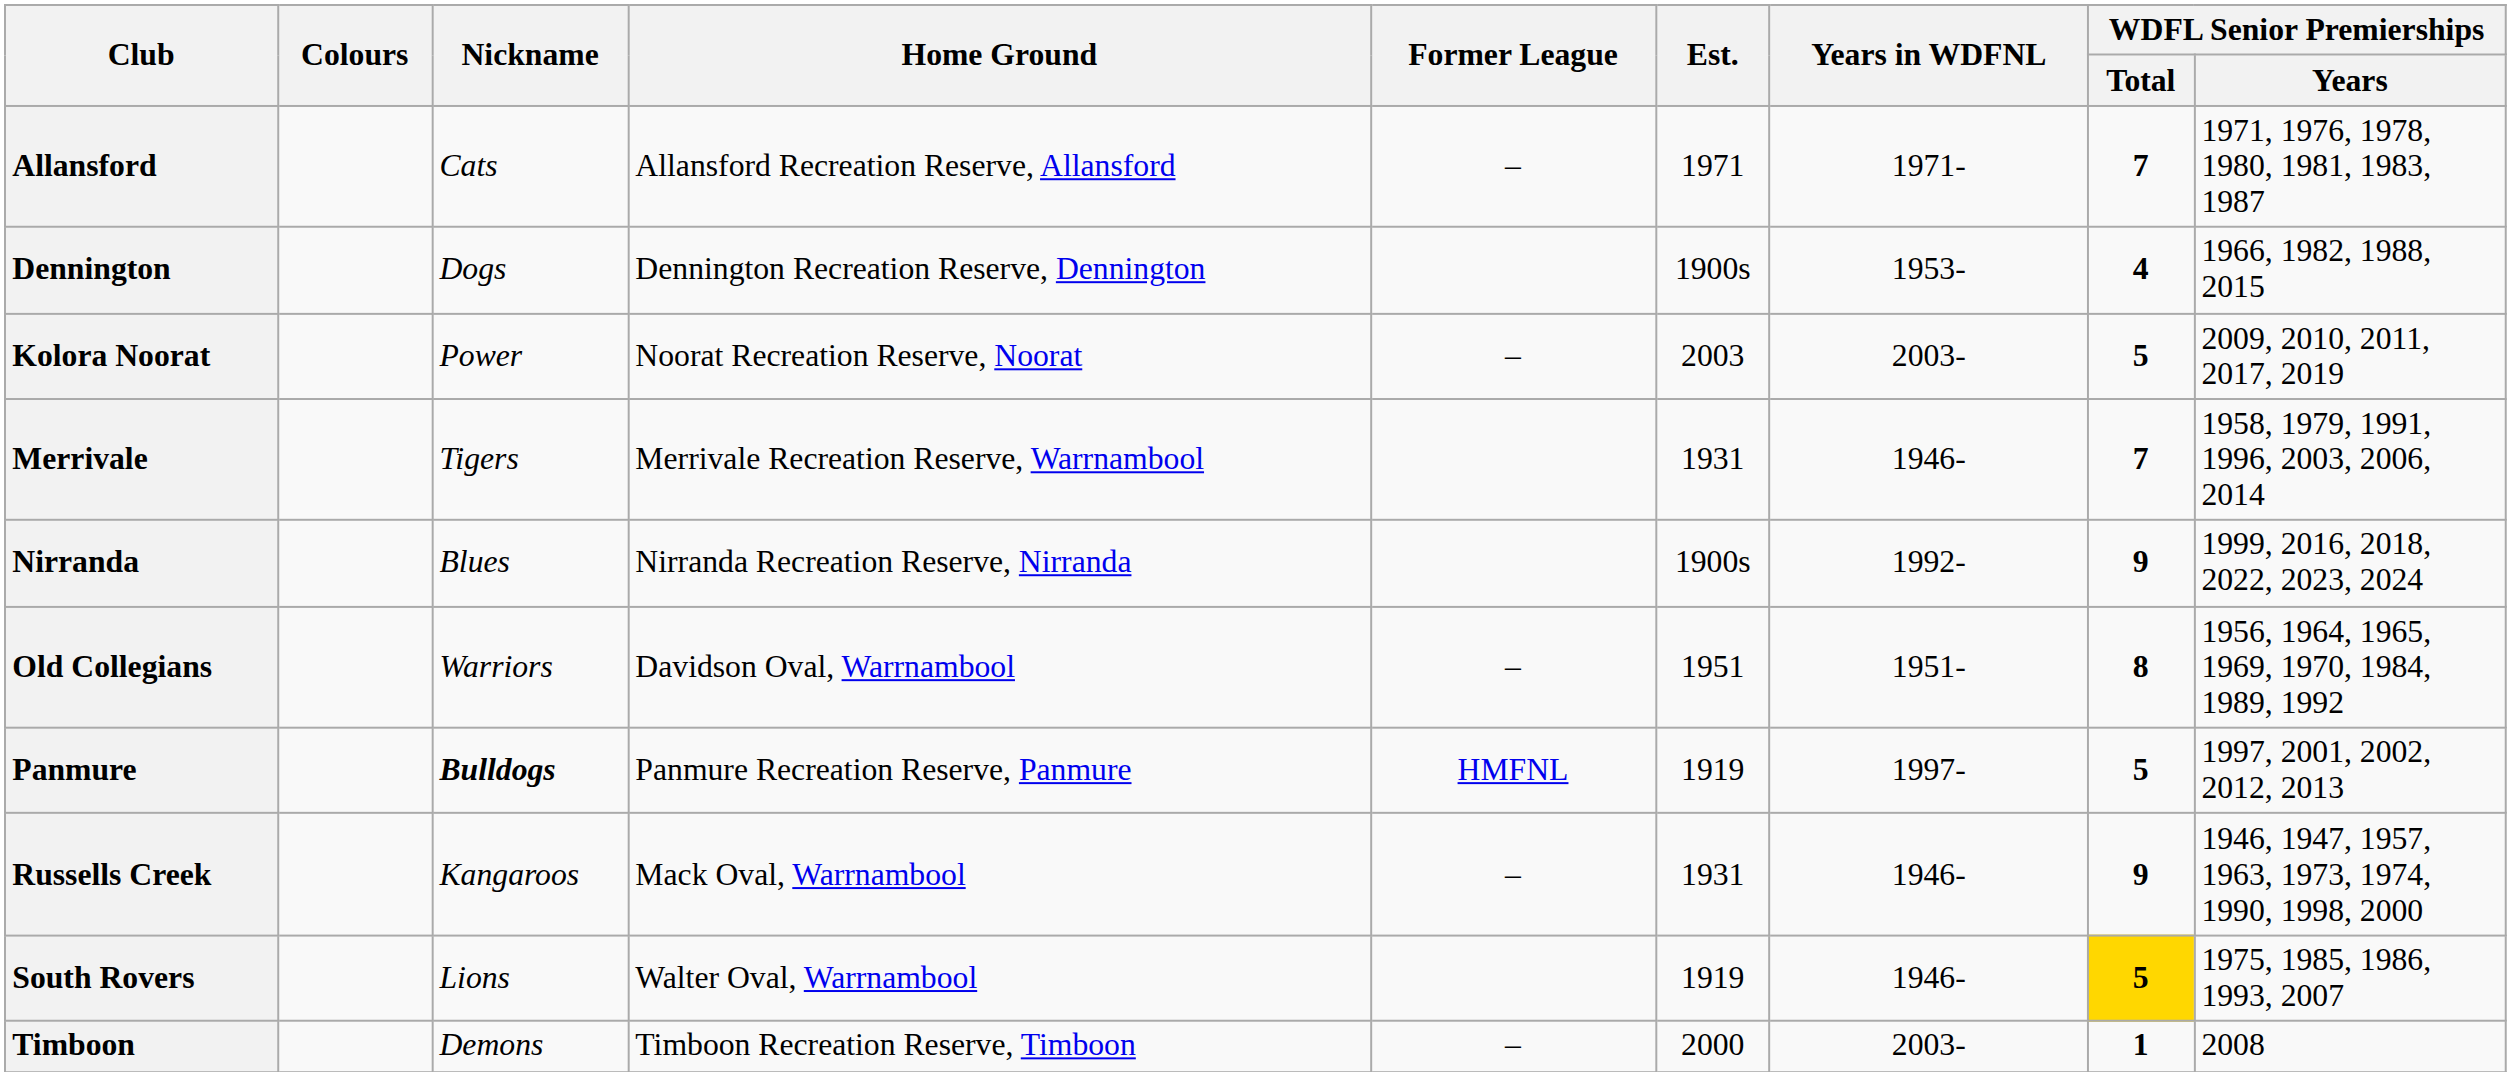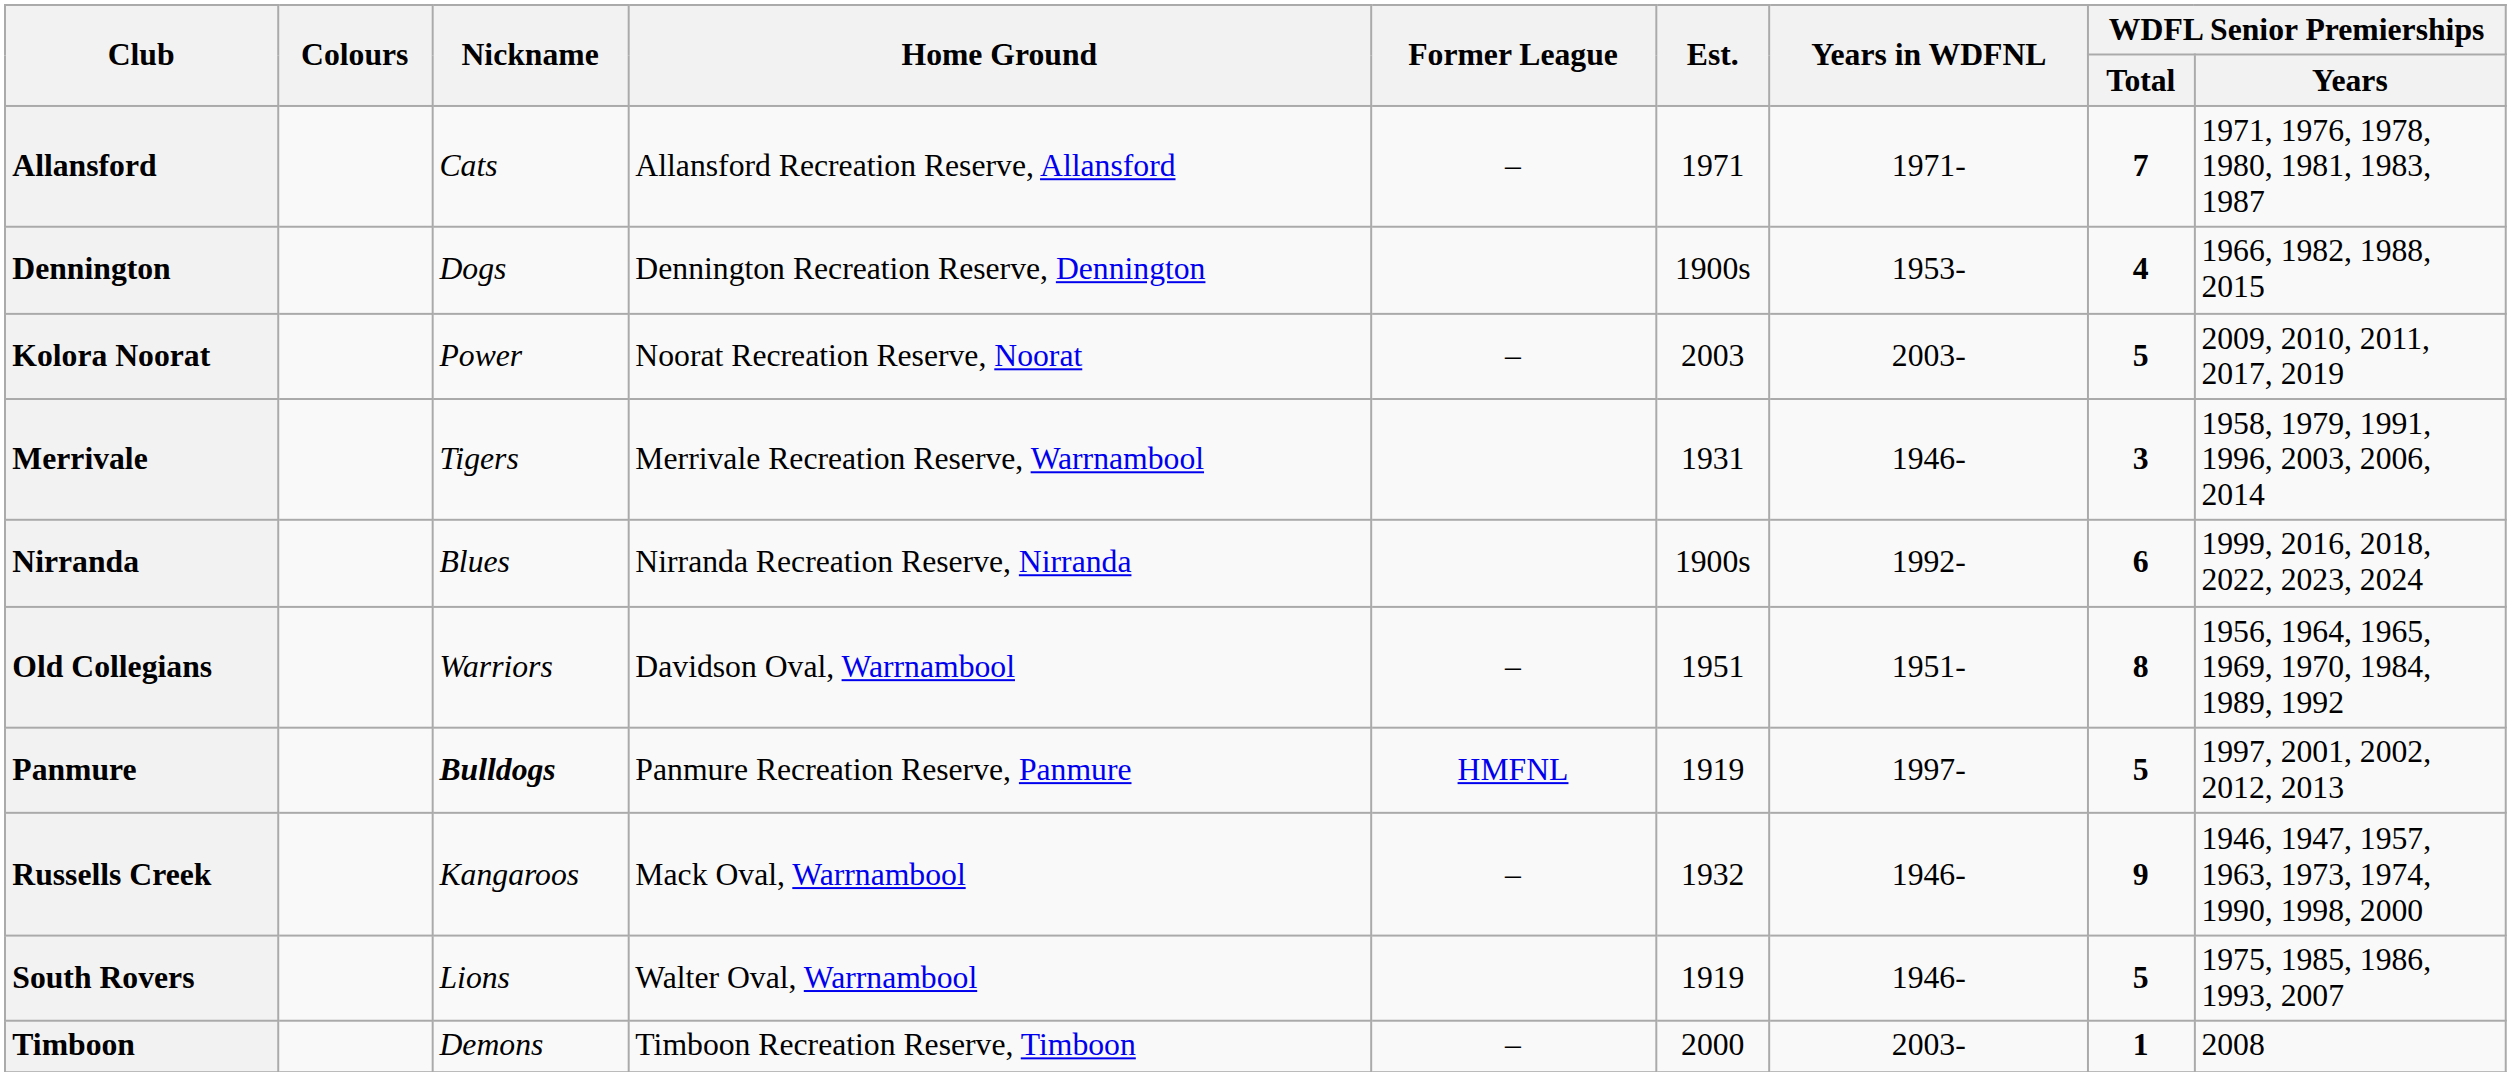Merrivale | WDFL Senior Premierships / Total: 7 -> 3
Nirranda | WDFL Senior Premierships / Total: 9 -> 6
Russells Creek | Est.: 1931 -> 1932
South Rovers | WDFL Senior Premierships / Total: gold background -> no background
